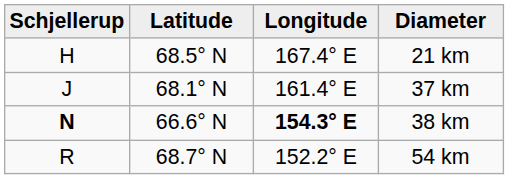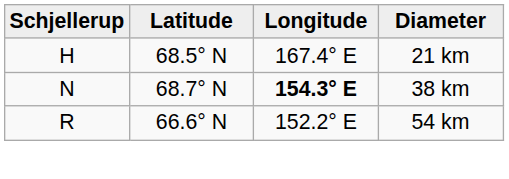- row: J | 68.1° N | 161.4° E | 37 km
38 km | Schjellerup: bold -> normal
38 km | Latitude: 66.6° N -> 68.7° N
54 km | Latitude: 68.7° N -> 66.6° N
